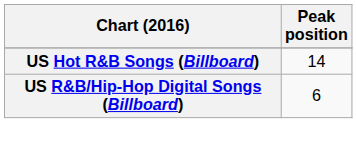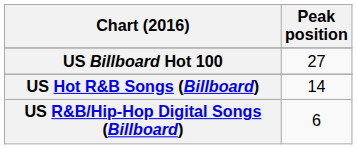+ row: US Billboard Hot 100 | 27
